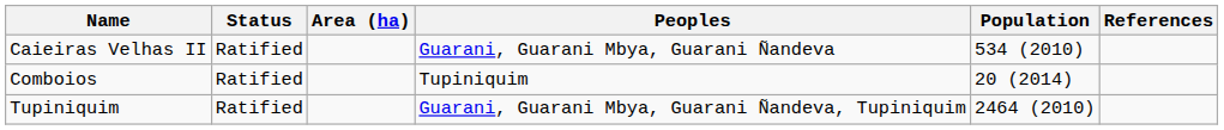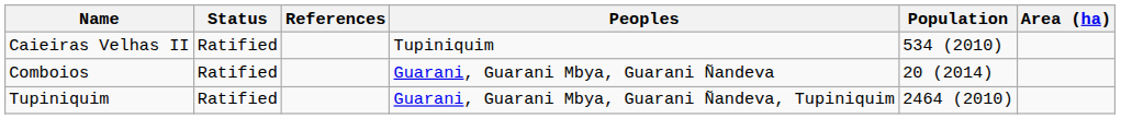columns swapped: Area (ha) <-> References
Caieiras Velhas II | Peoples: Guarani, Guarani Mbya, Guarani Ñandeva -> Tupiniquim
Comboios | Peoples: Tupiniquim -> Guarani, Guarani Mbya, Guarani Ñandeva
